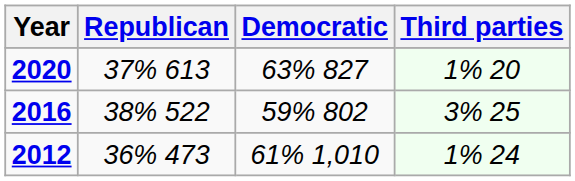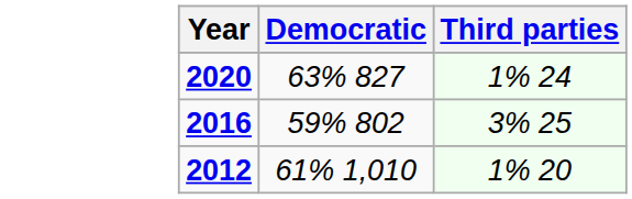- column: Republican | 37% 613 | 38% 522 | 36% 473
2020 | Third parties: 1% 20 -> 1% 24
2012 | Third parties: 1% 24 -> 1% 20
